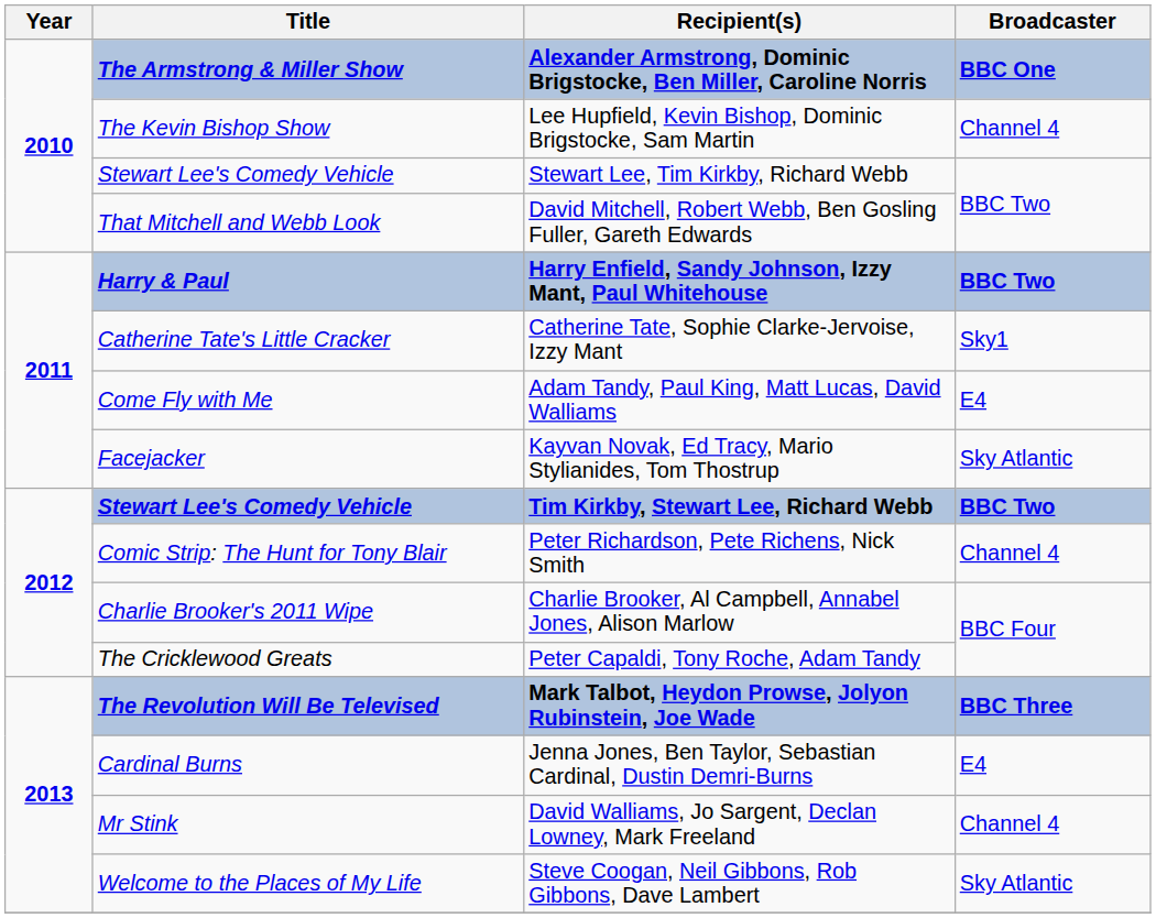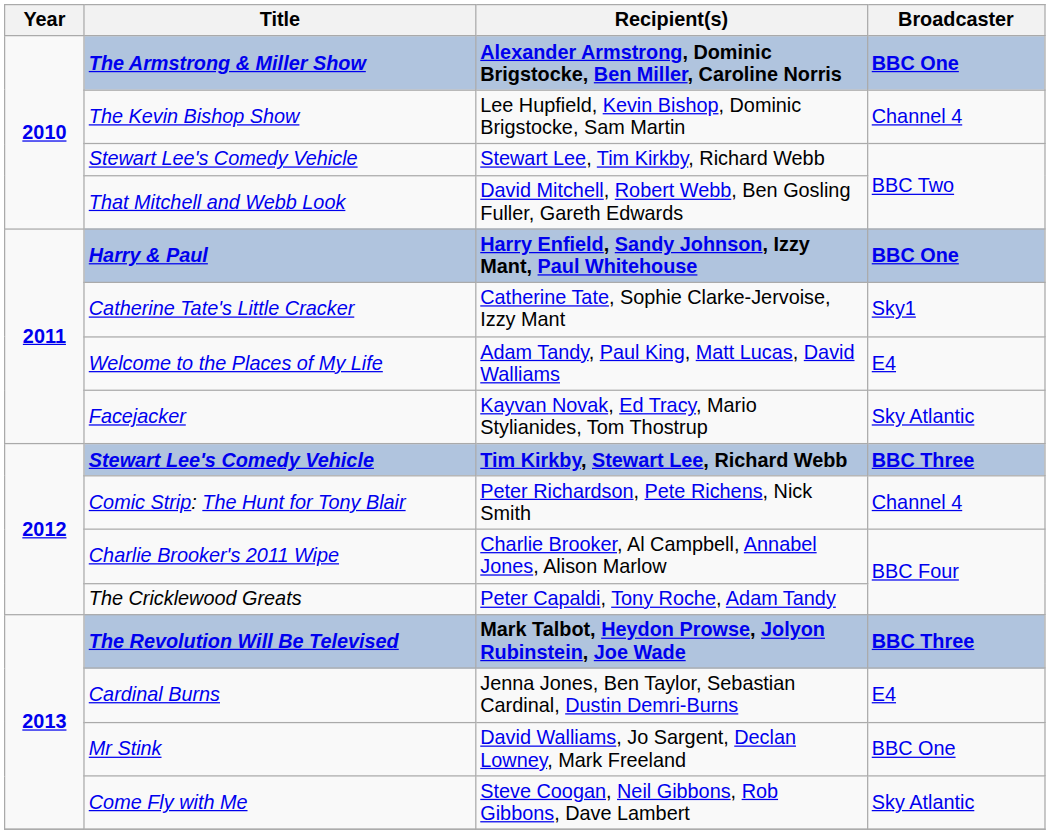Harry Enfield, Sandy Johnson, Izzy Mant, Paul Whitehouse | Broadcaster: BBC Two -> BBC One
Adam Tandy, Paul King, Matt Lucas, David Walliams | Title: Come Fly with Me -> Welcome to the Places of My Life
Tim Kirkby, Stewart Lee, Richard Webb | Broadcaster: BBC Two -> BBC Three
David Walliams, Jo Sargent, Declan Lowney, Mark Freeland | Broadcaster: Channel 4 -> BBC One
Steve Coogan, Neil Gibbons, Rob Gibbons, Dave Lambert | Title: Welcome to the Places of My Life -> Come Fly with Me
